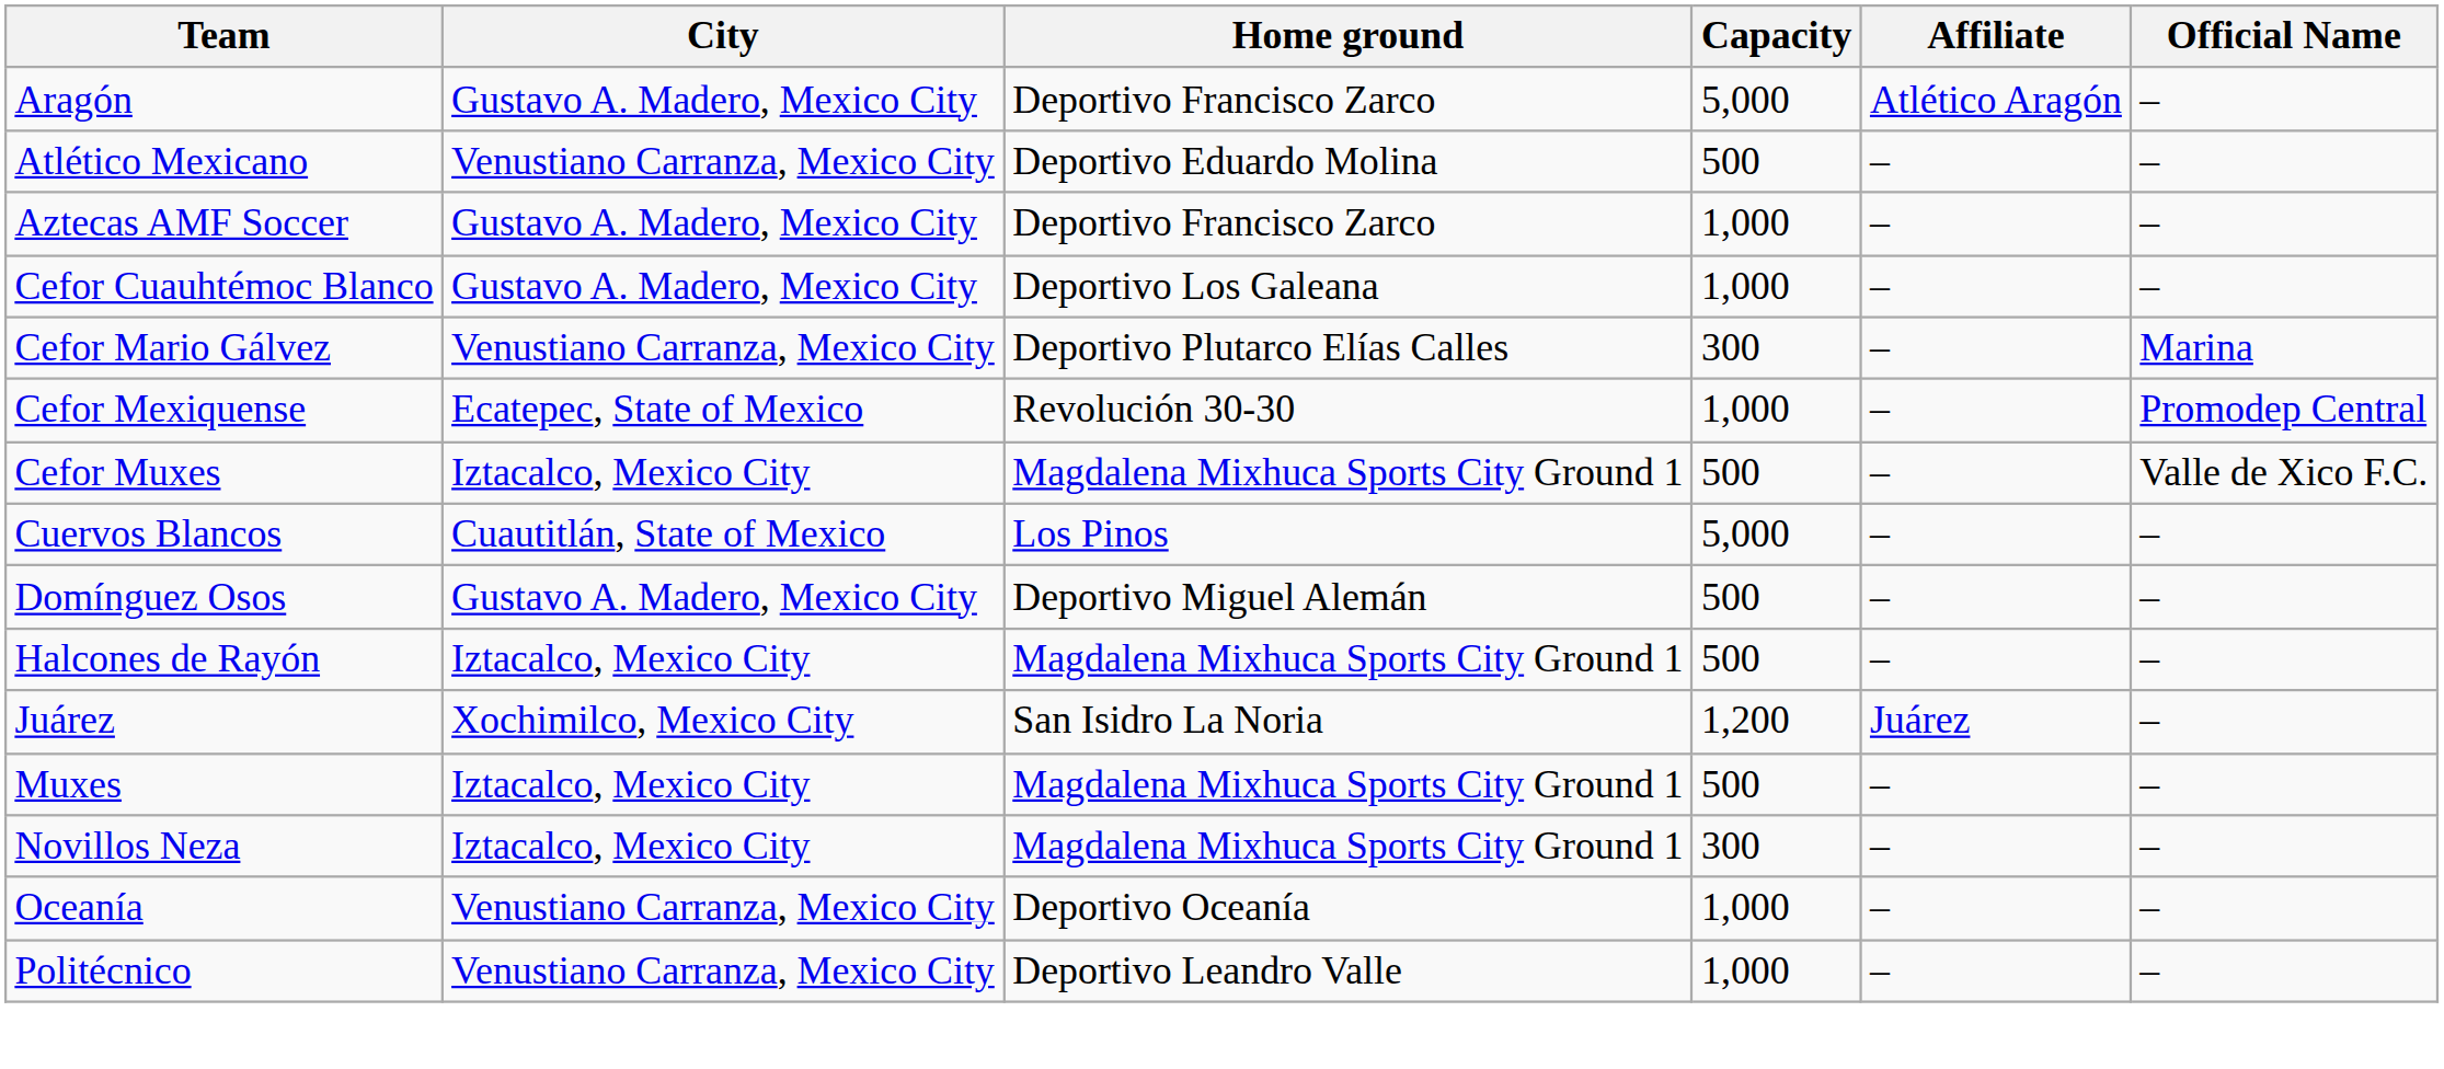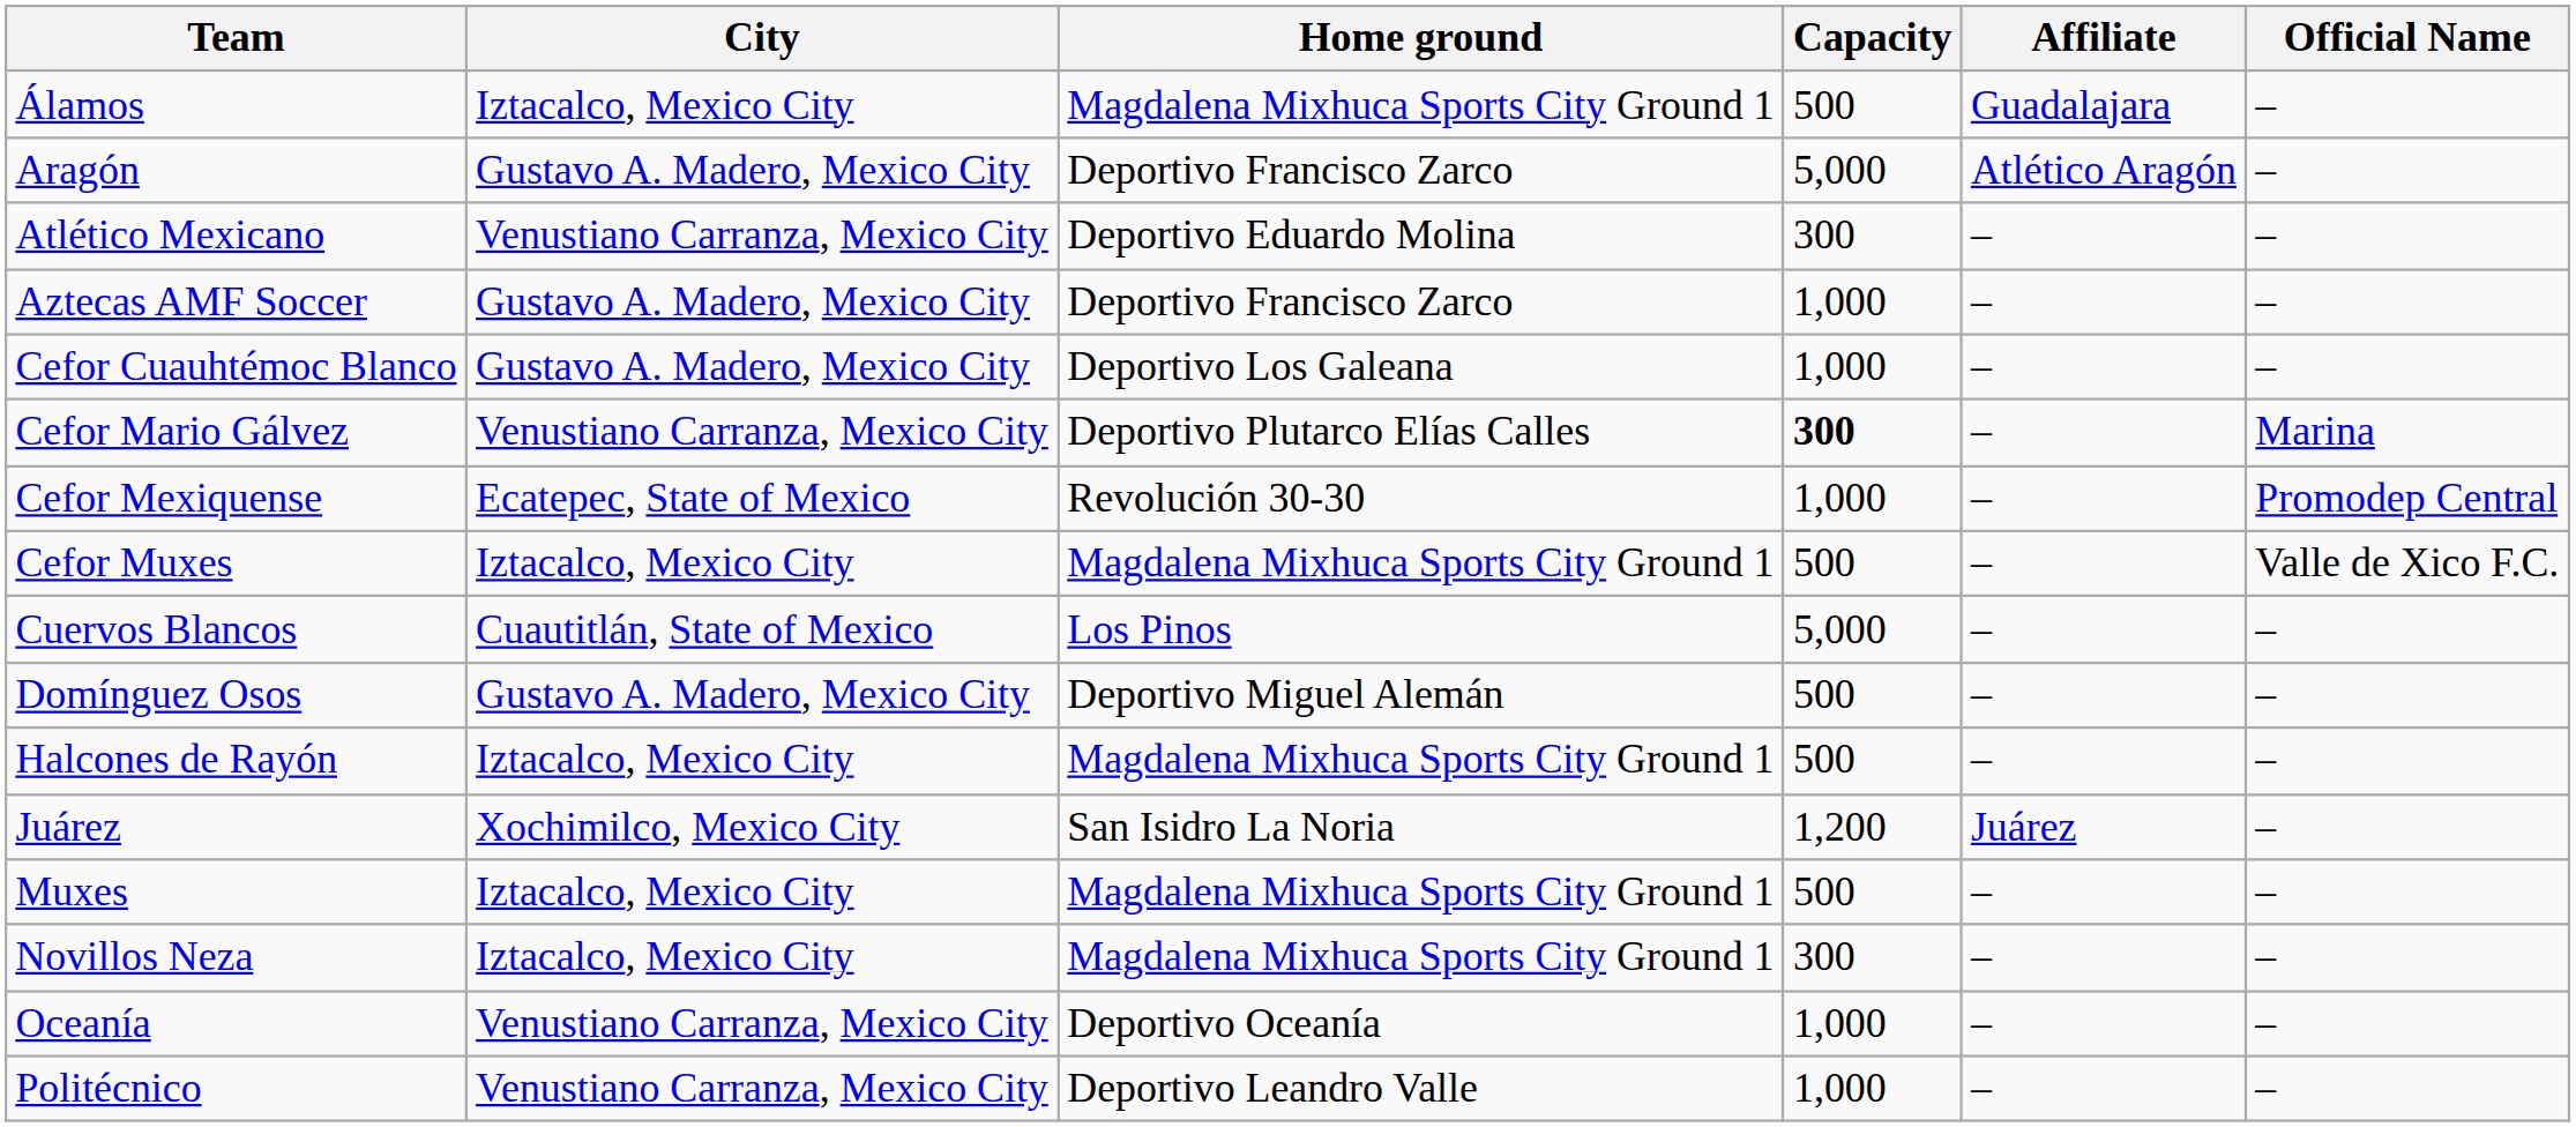+ row: Álamos | Iztacalco, Mexico City | Magdalena Mixhuca Sports City Ground 1 | 500 | Guadalajara | –
Atlético Mexicano | Capacity: 500 -> 300
Cefor Mario Gálvez | Capacity: normal -> bold
